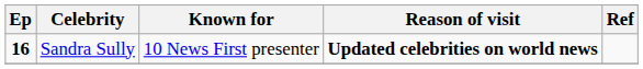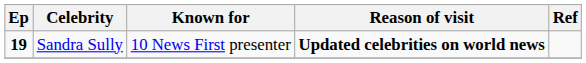Sandra Sully | Ep: 16 -> 19
